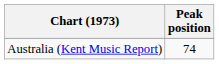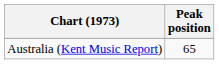Australia (Kent Music Report) | Peak position: 74 -> 65
